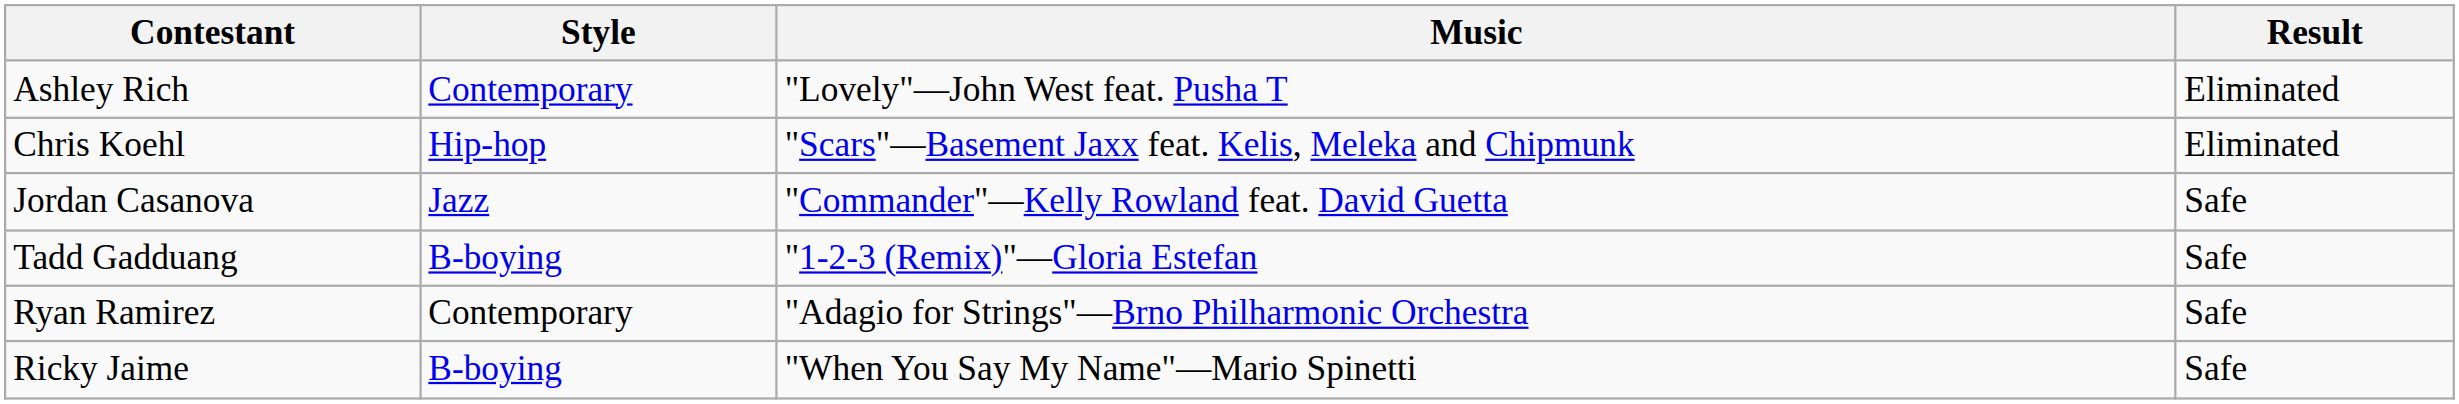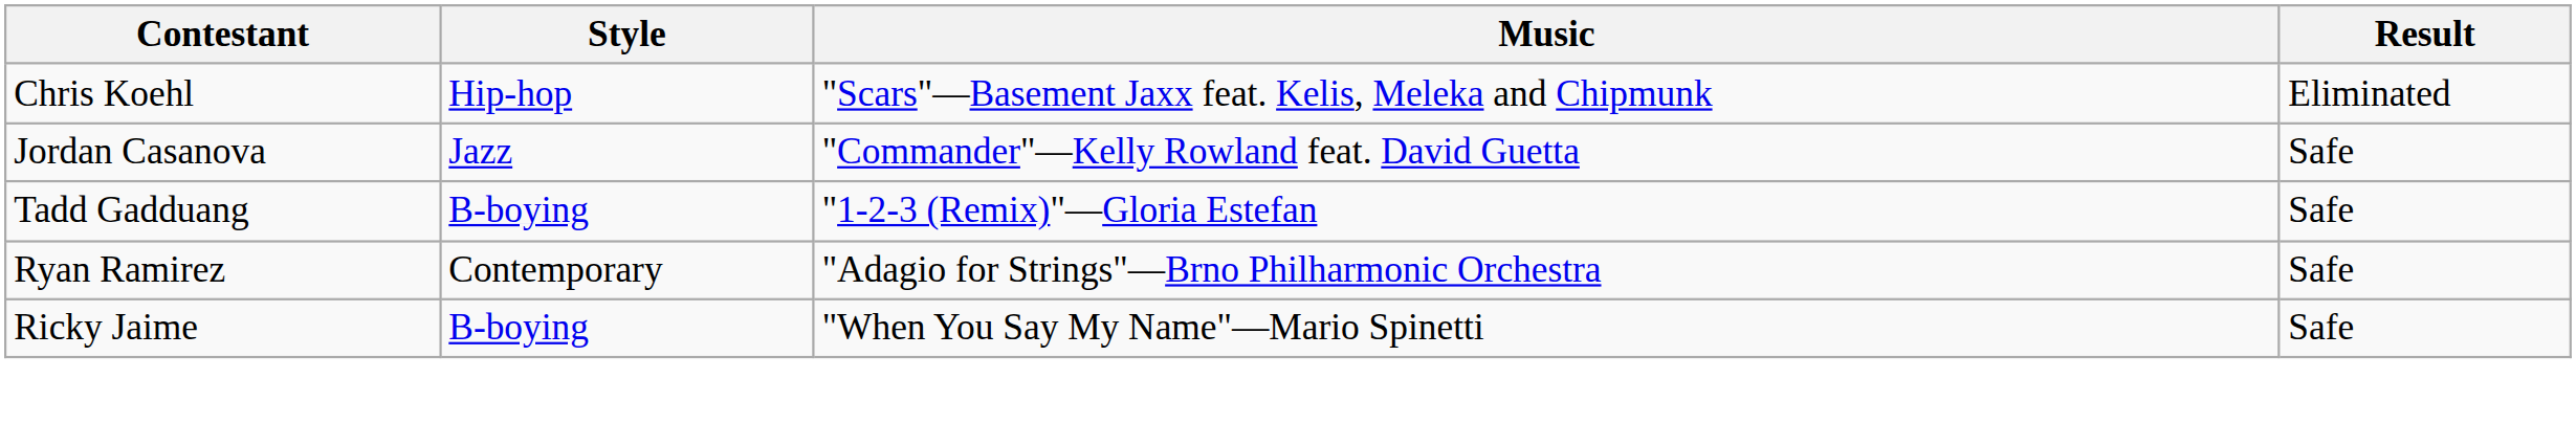- row: Ashley Rich | Contemporary | "Lovely"—John West feat. Pusha T | Eliminated
